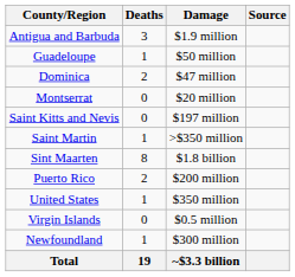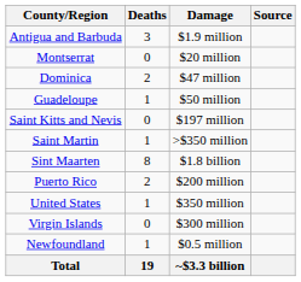rows swapped: Guadeloupe <-> Montserrat
Virgin Islands | Damage: $0.5 million -> $300 million
Newfoundland | Damage: $300 million -> $0.5 million
